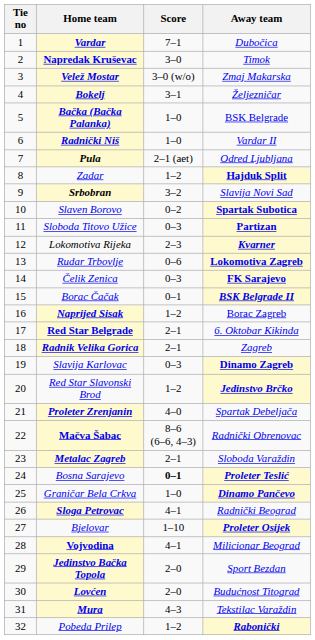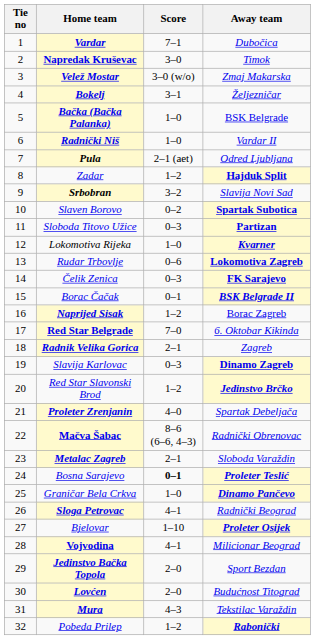Lokomotiva Rijeka | Score: 2–3 -> 1–0
Red Star Belgrade | Score: 2–1 -> 7–0
